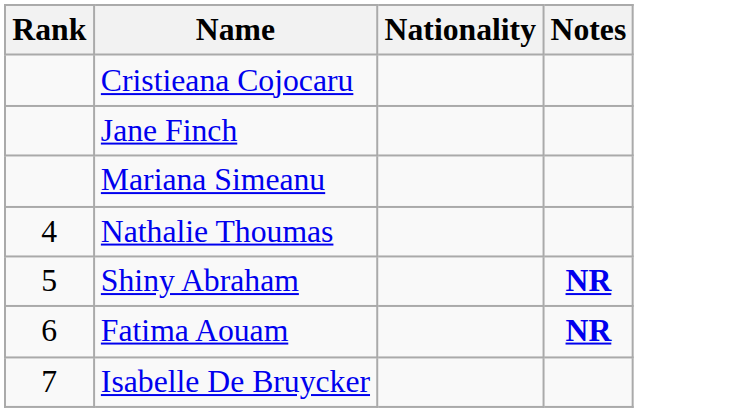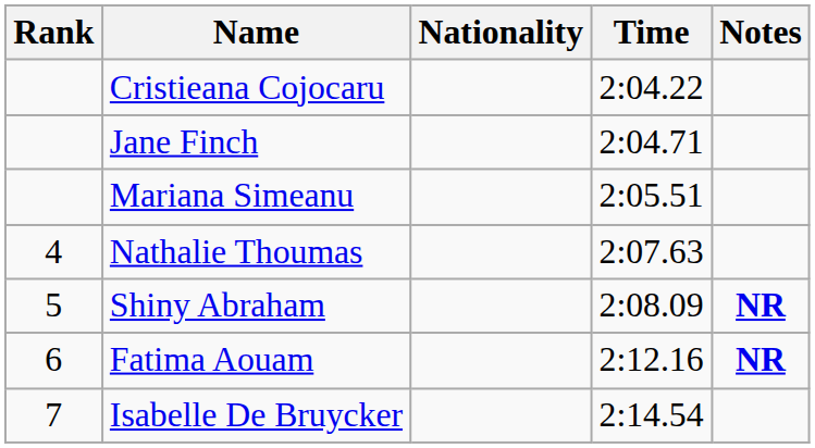+ column: Time | 2:04.22 | 2:04.71 | 2:05.51 | 2:07.63 | 2:08.09 | 2:12.16 | 2:14.54
